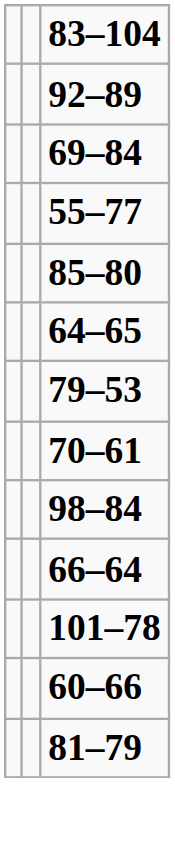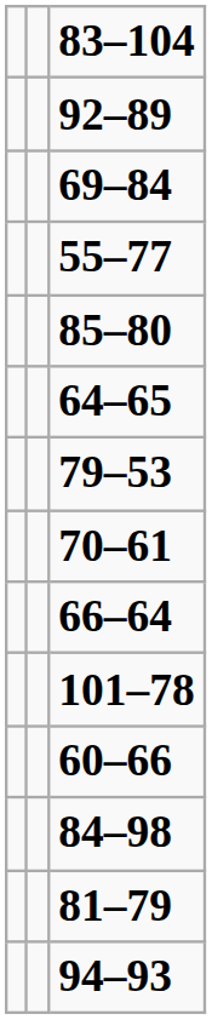- row: 98–84
+ row: 84–98
+ row: 94–93
